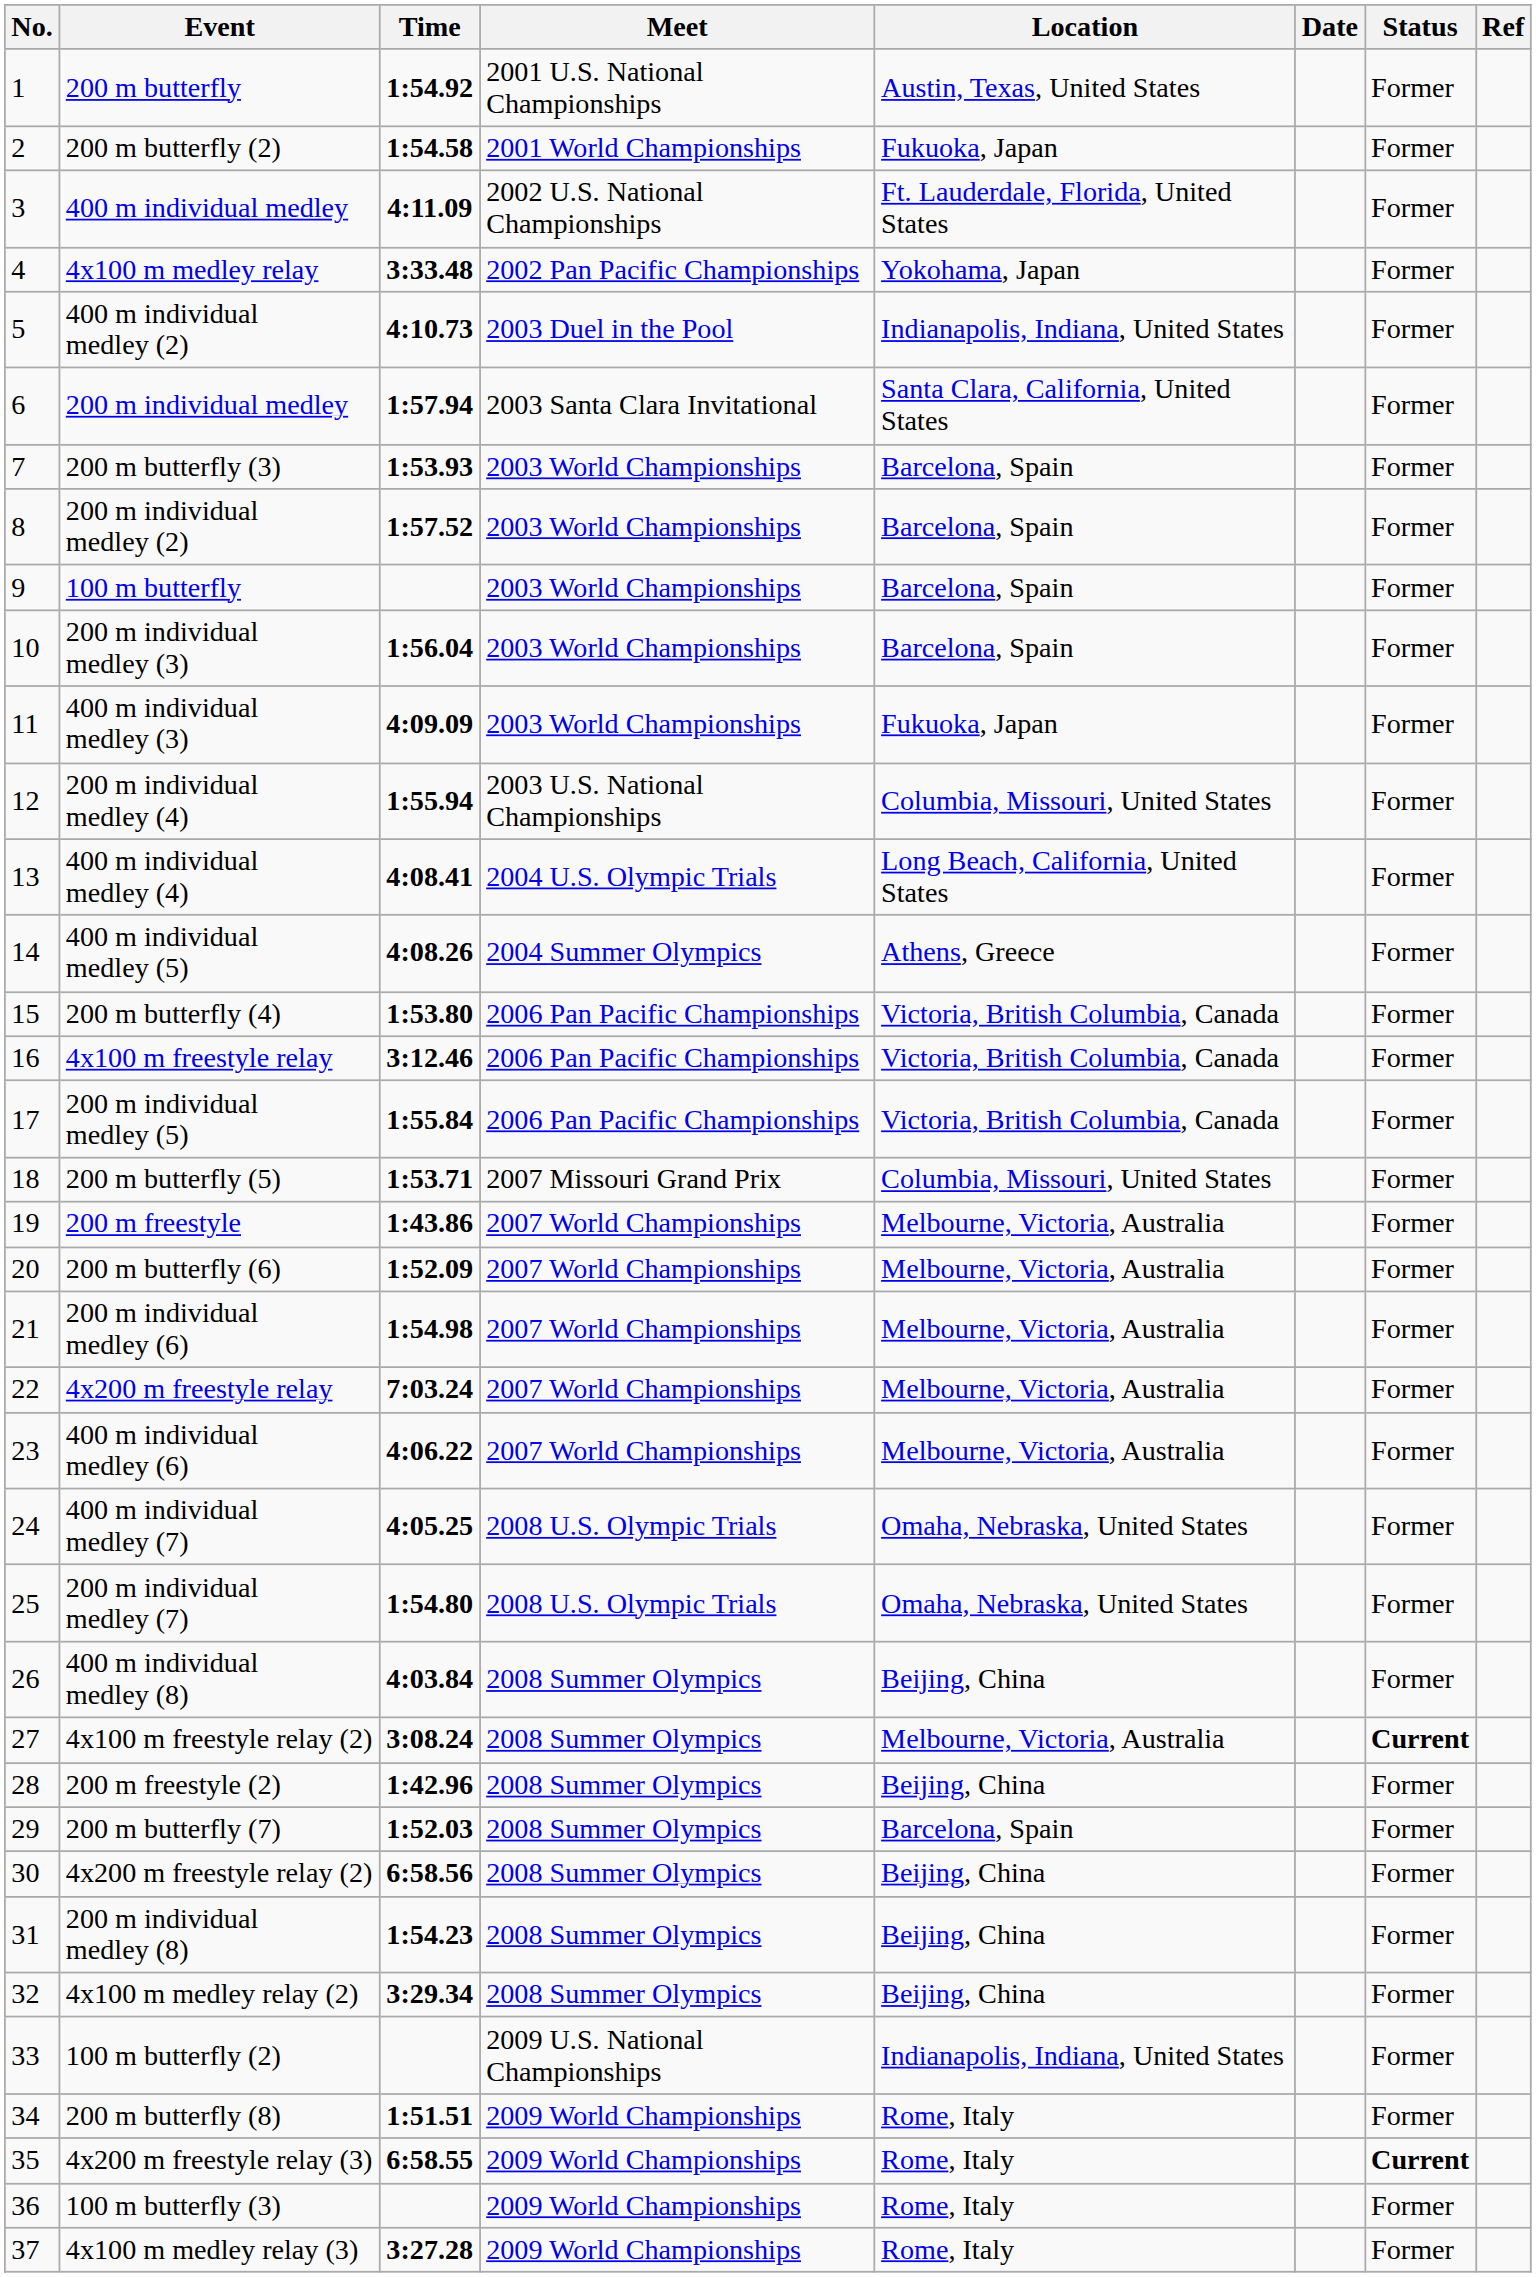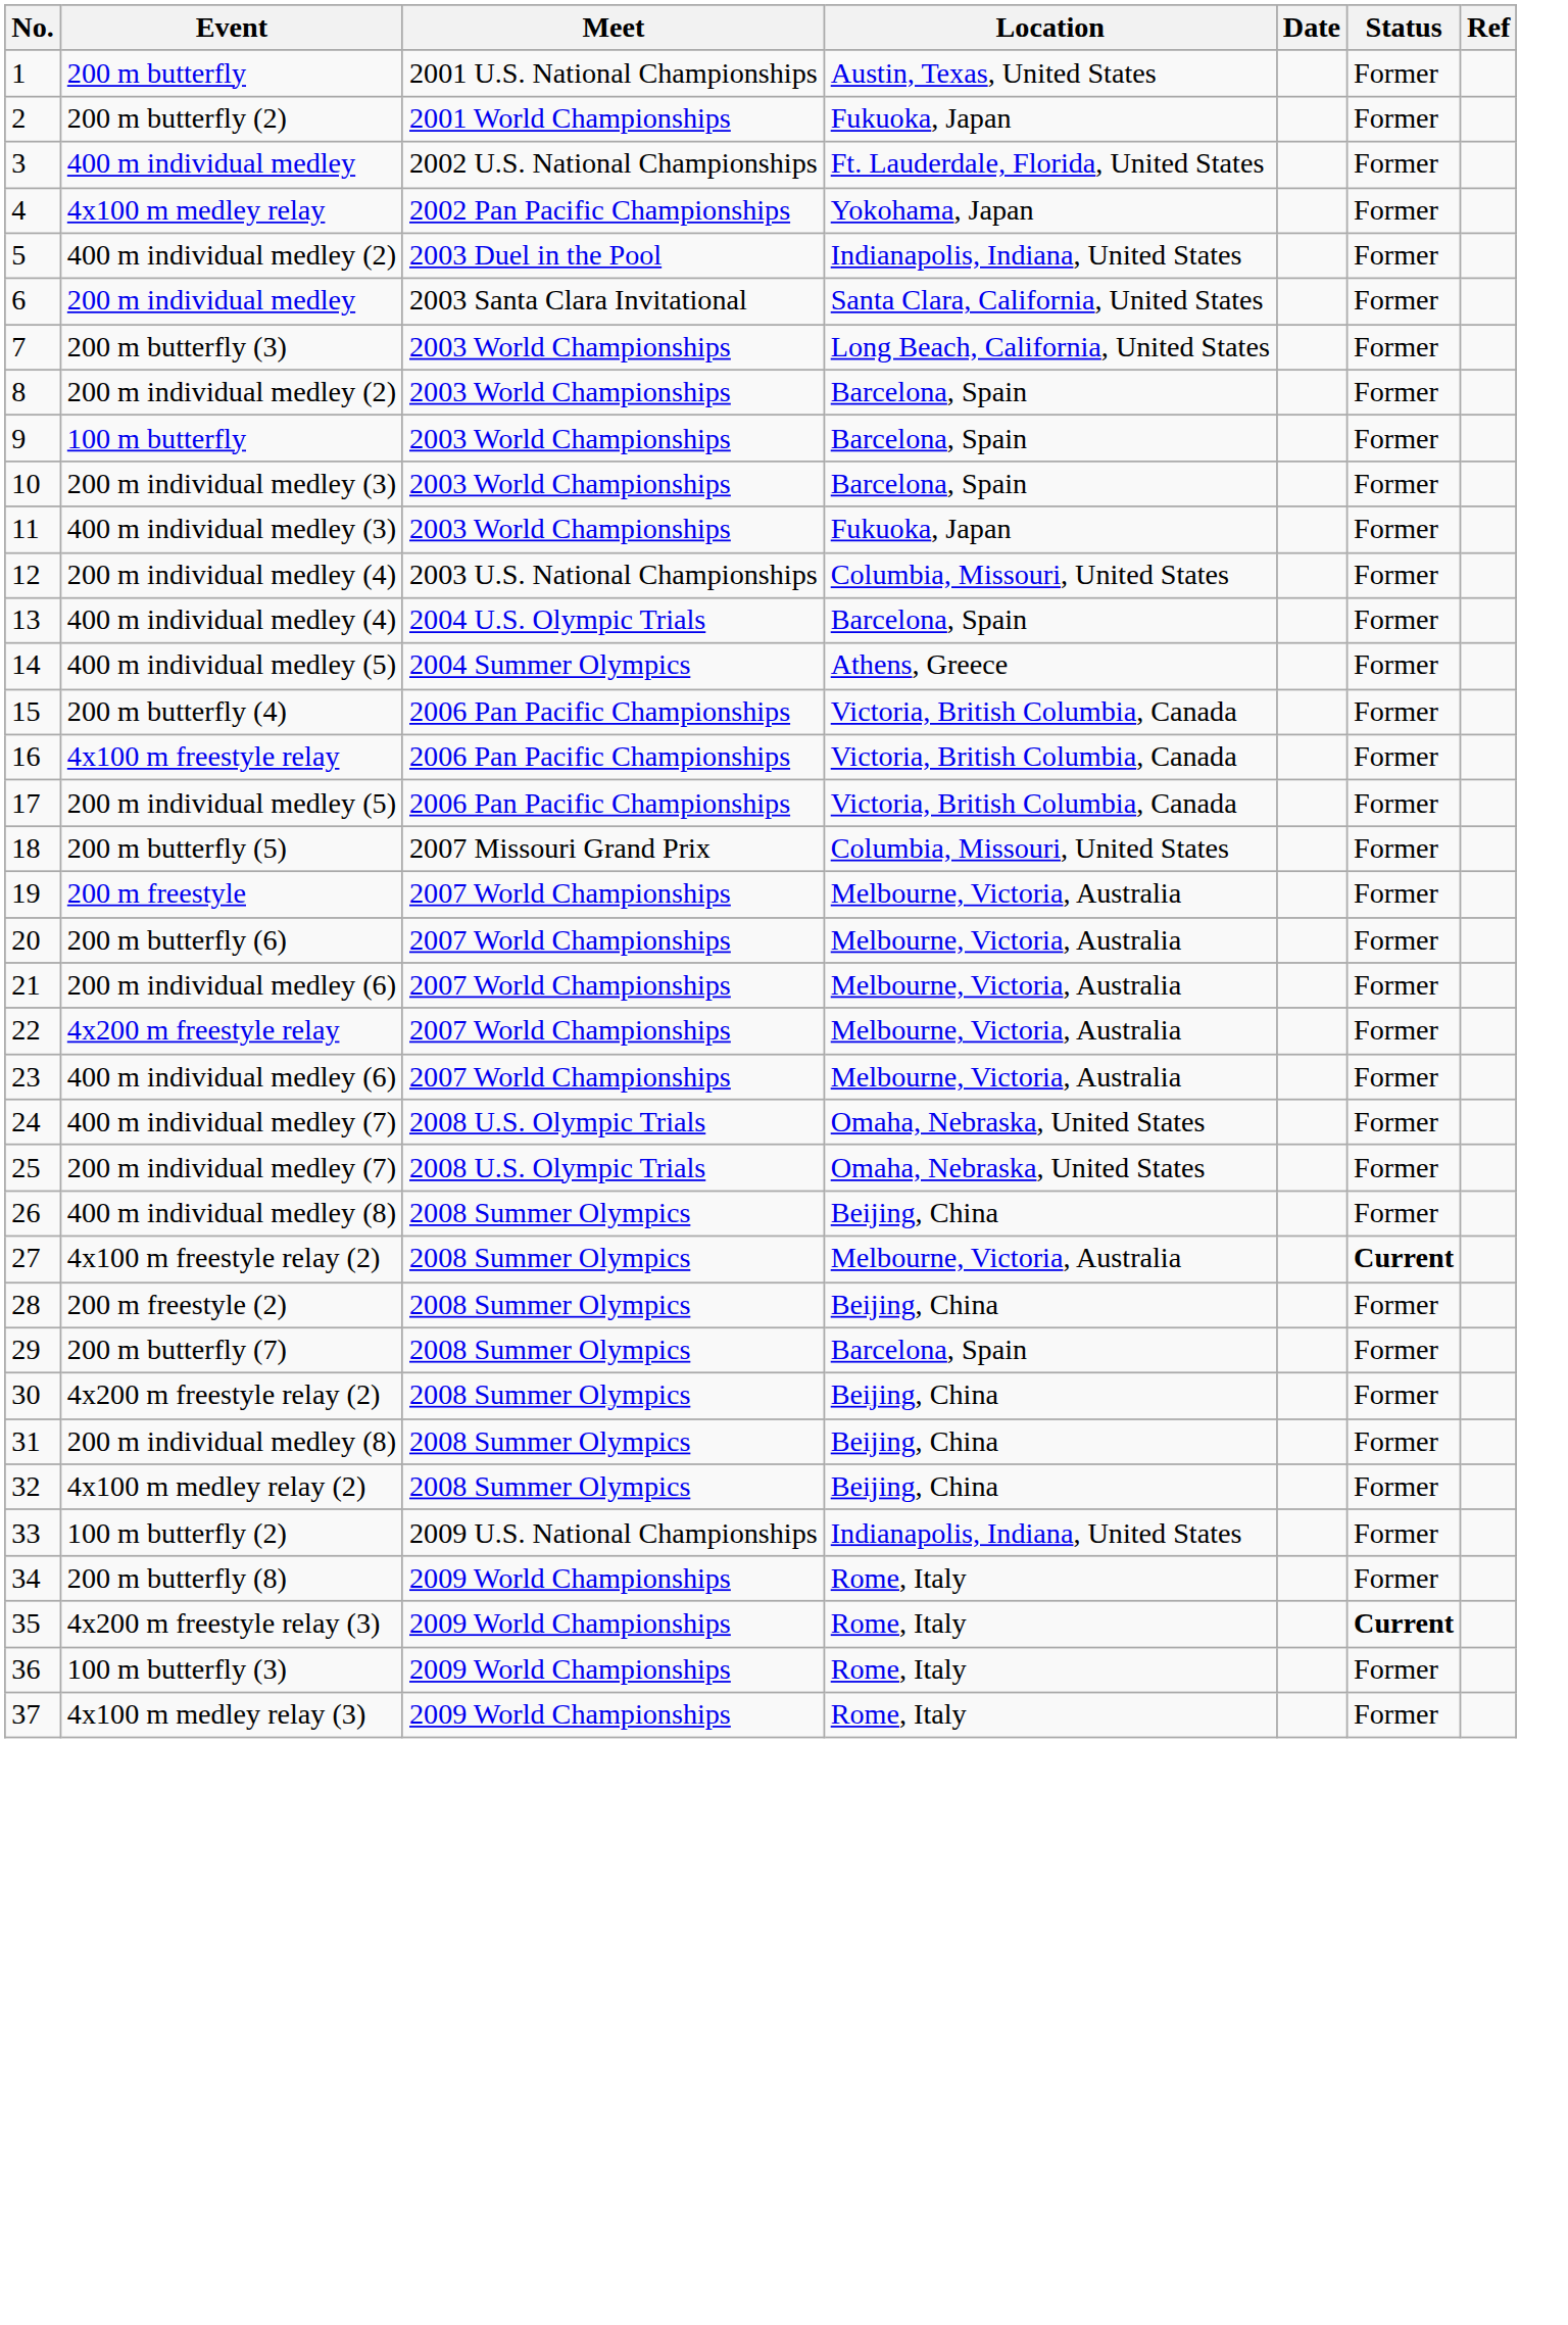- column: Time | 1:54.92 | 1:54.58 | 4:11.09 | 3:33.48 | 4:10.73 | 1:57.94 | 1:53.93 | 1:57.52 | 1:56.04 | 4:09.09 | 1:55.94 | 4:08.41 | 4:08.26 | 1:53.80 | 3:12.46 | 1:55.84 | 1:53.71 | 1:43.86 | 1:52.09 | 1:54.98 | 7:03.24 | 4:06.22 | 4:05.25 | 1:54.80 | 4:03.84 | 3:08.24 | 1:42.96 | 1:52.03 | 6:58.56 | 1:54.23 | 3:29.34 | 1:51.51 | 6:58.55 | 3:27.28
200 m butterfly (3) | Location: Barcelona, Spain -> Long Beach, California, United States
400 m individual medley (4) | Location: Long Beach, California, United States -> Barcelona, Spain
